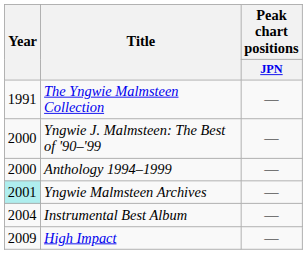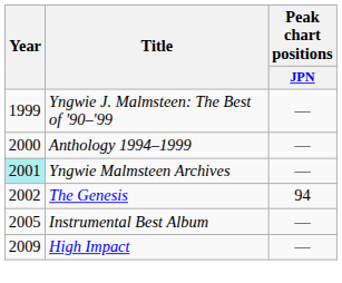- row: 1991 | The Yngwie Malmsteen Collection | —
Yngwie J. Malmsteen: The Best of '90–'99 | Year: 2000 -> 1999
+ row: 2002 | The Genesis | 94
Instrumental Best Album | Year: 2004 -> 2005
